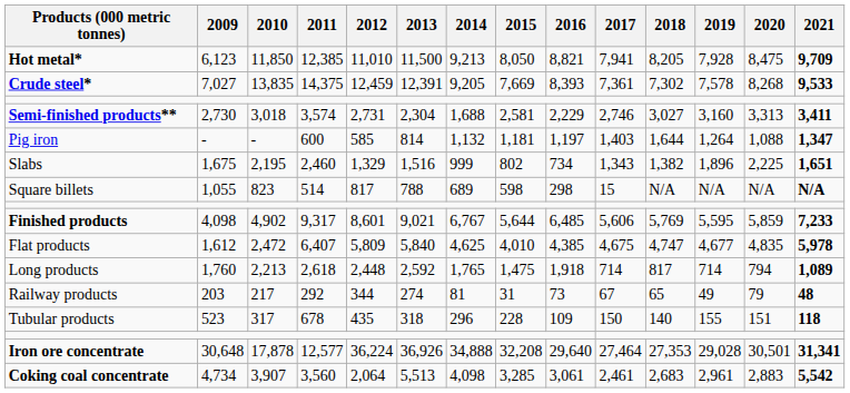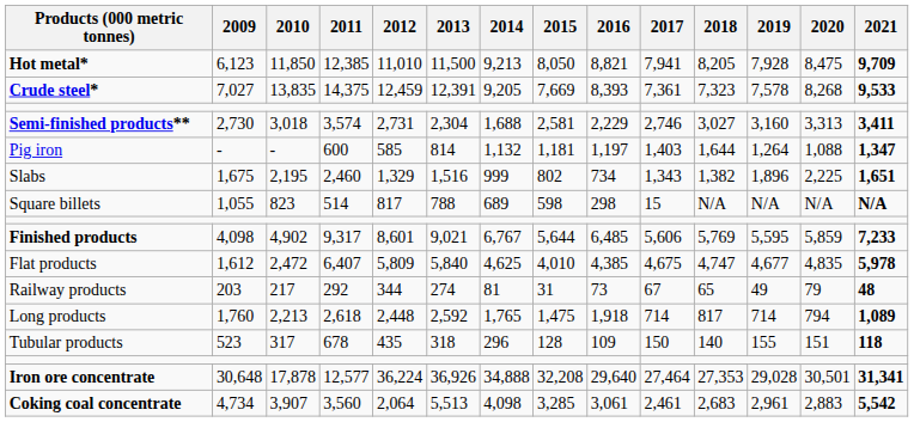Crude steel* | 2018: 7,302 -> 7,323
rows swapped: Long products <-> Railway products
Tubular products | 2015: 228 -> 128
